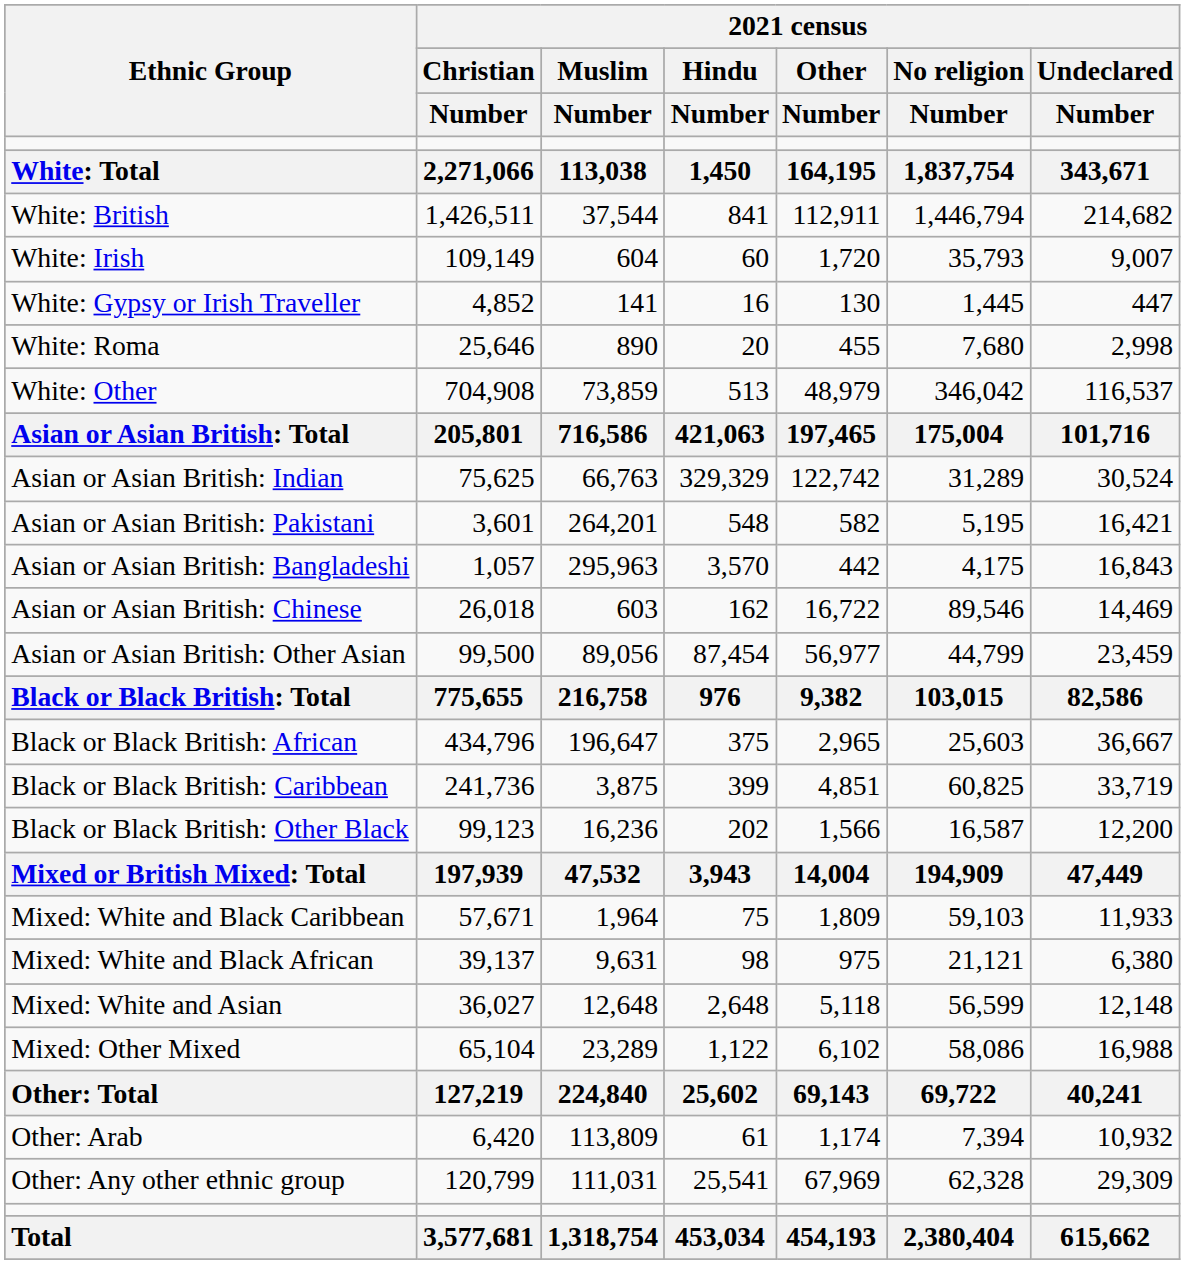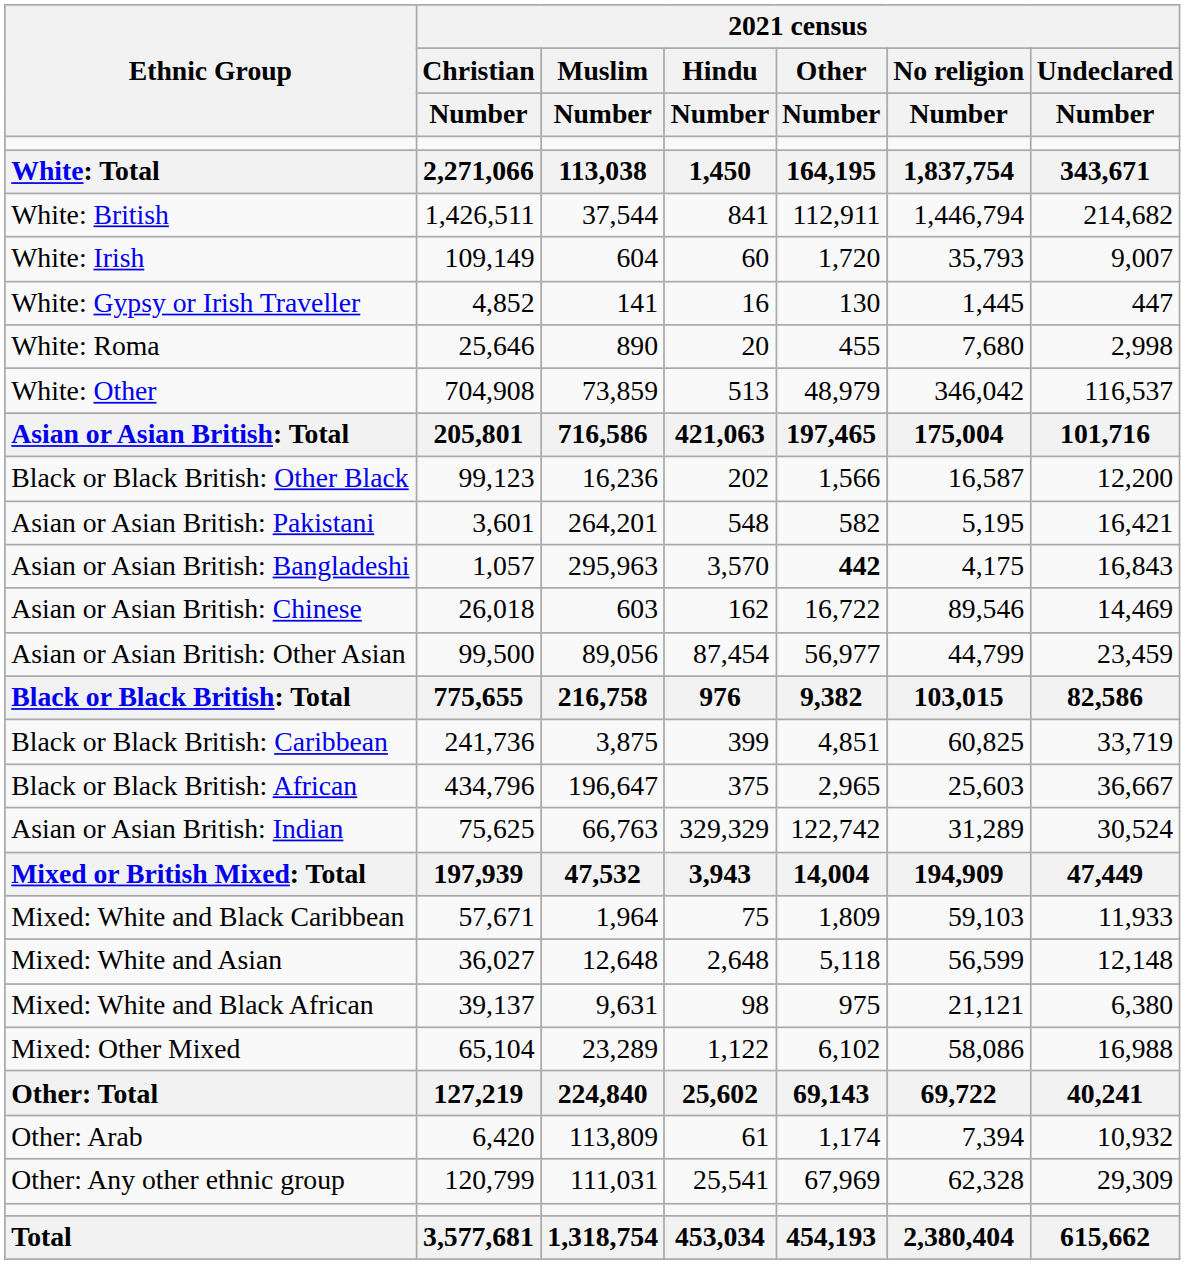rows swapped: Asian or Asian British: Indian <-> Black or Black British: Other Black
Asian or Asian British: Bangladeshi | 2021 census / Other / Number: normal -> bold
rows swapped: Black or Black British: African <-> Black or Black British: Caribbean
rows swapped: Mixed: White and Black African <-> Mixed: White and Asian
